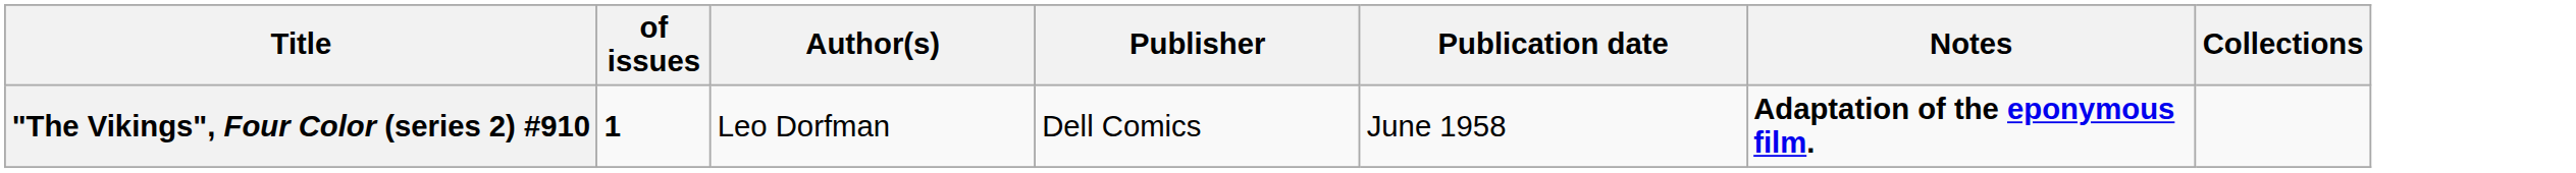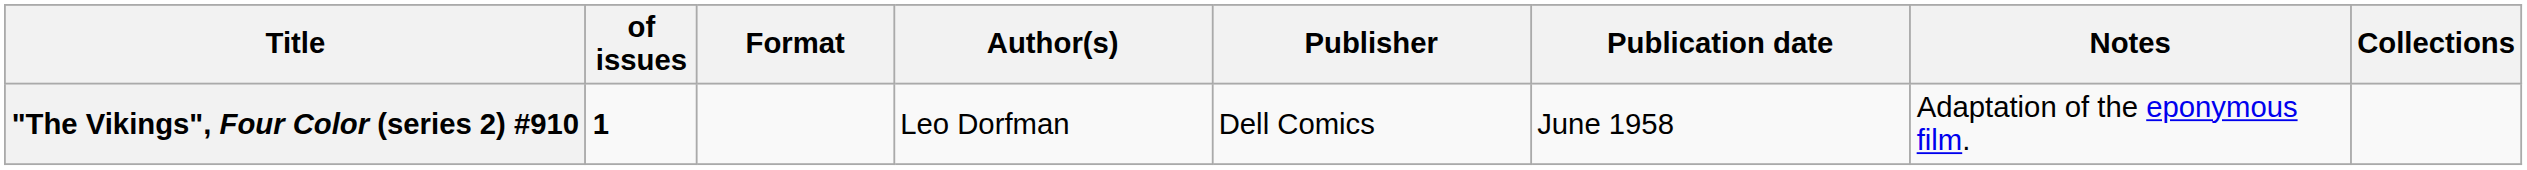+ column: Format
"The Vikings", Four Color (series 2) #910 | Notes: bold -> normal
